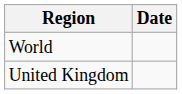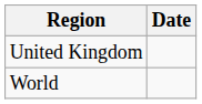rows swapped: United Kingdom <-> World
